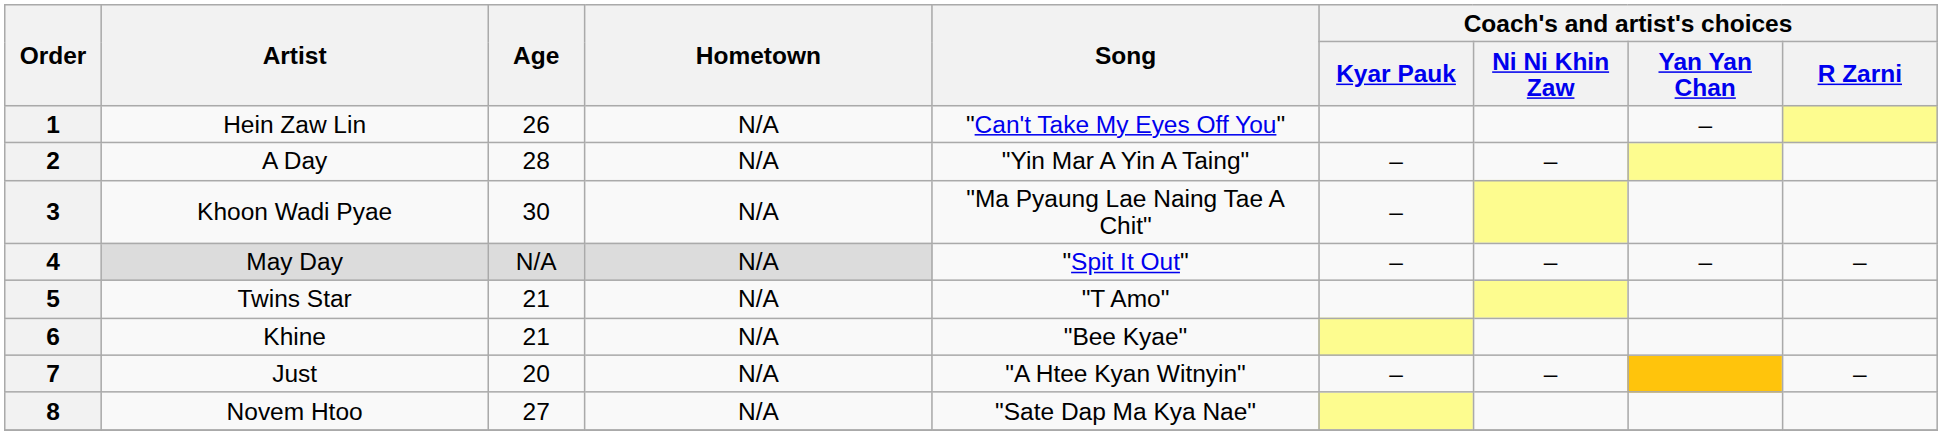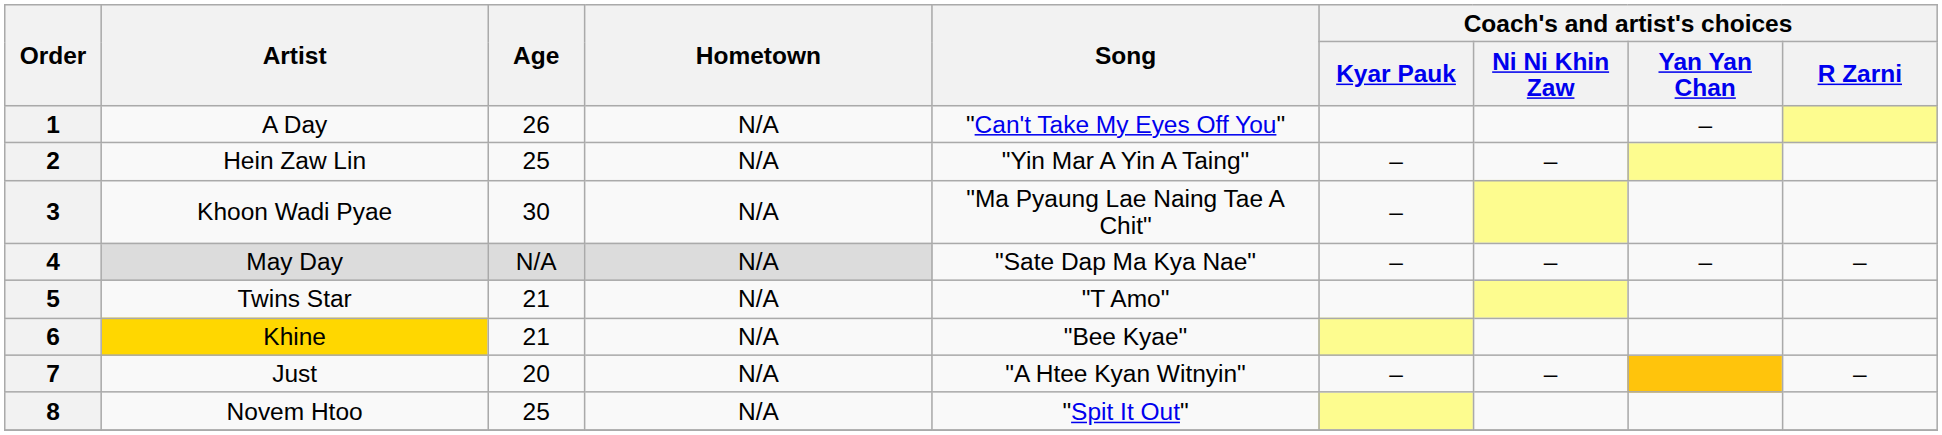1 | Artist: Hein Zaw Lin -> A Day
2 | Artist: A Day -> Hein Zaw Lin
2 | Age: 28 -> 25
4 | Song: "Spit It Out" -> "Sate Dap Ma Kya Nae"
6 | Artist: no background -> gold background
8 | Age: 27 -> 25
8 | Song: "Sate Dap Ma Kya Nae" -> "Spit It Out"
